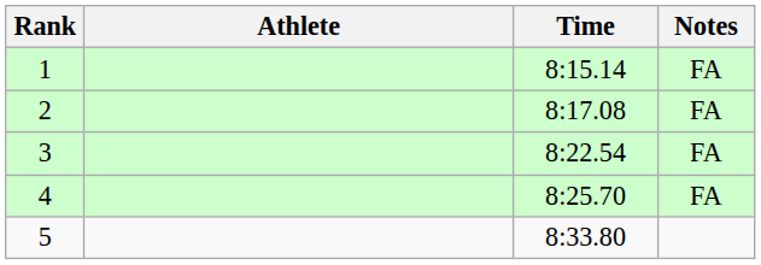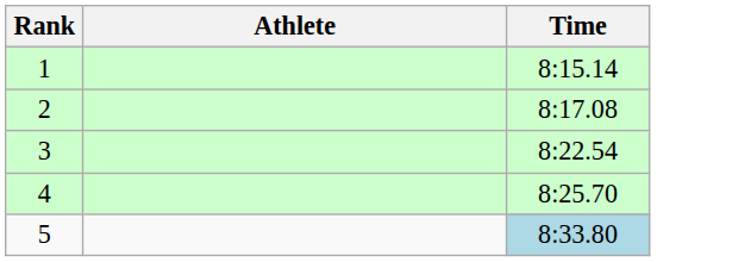- column: Notes | FA | FA | FA | FA
5 | Time: no background -> lightblue background
